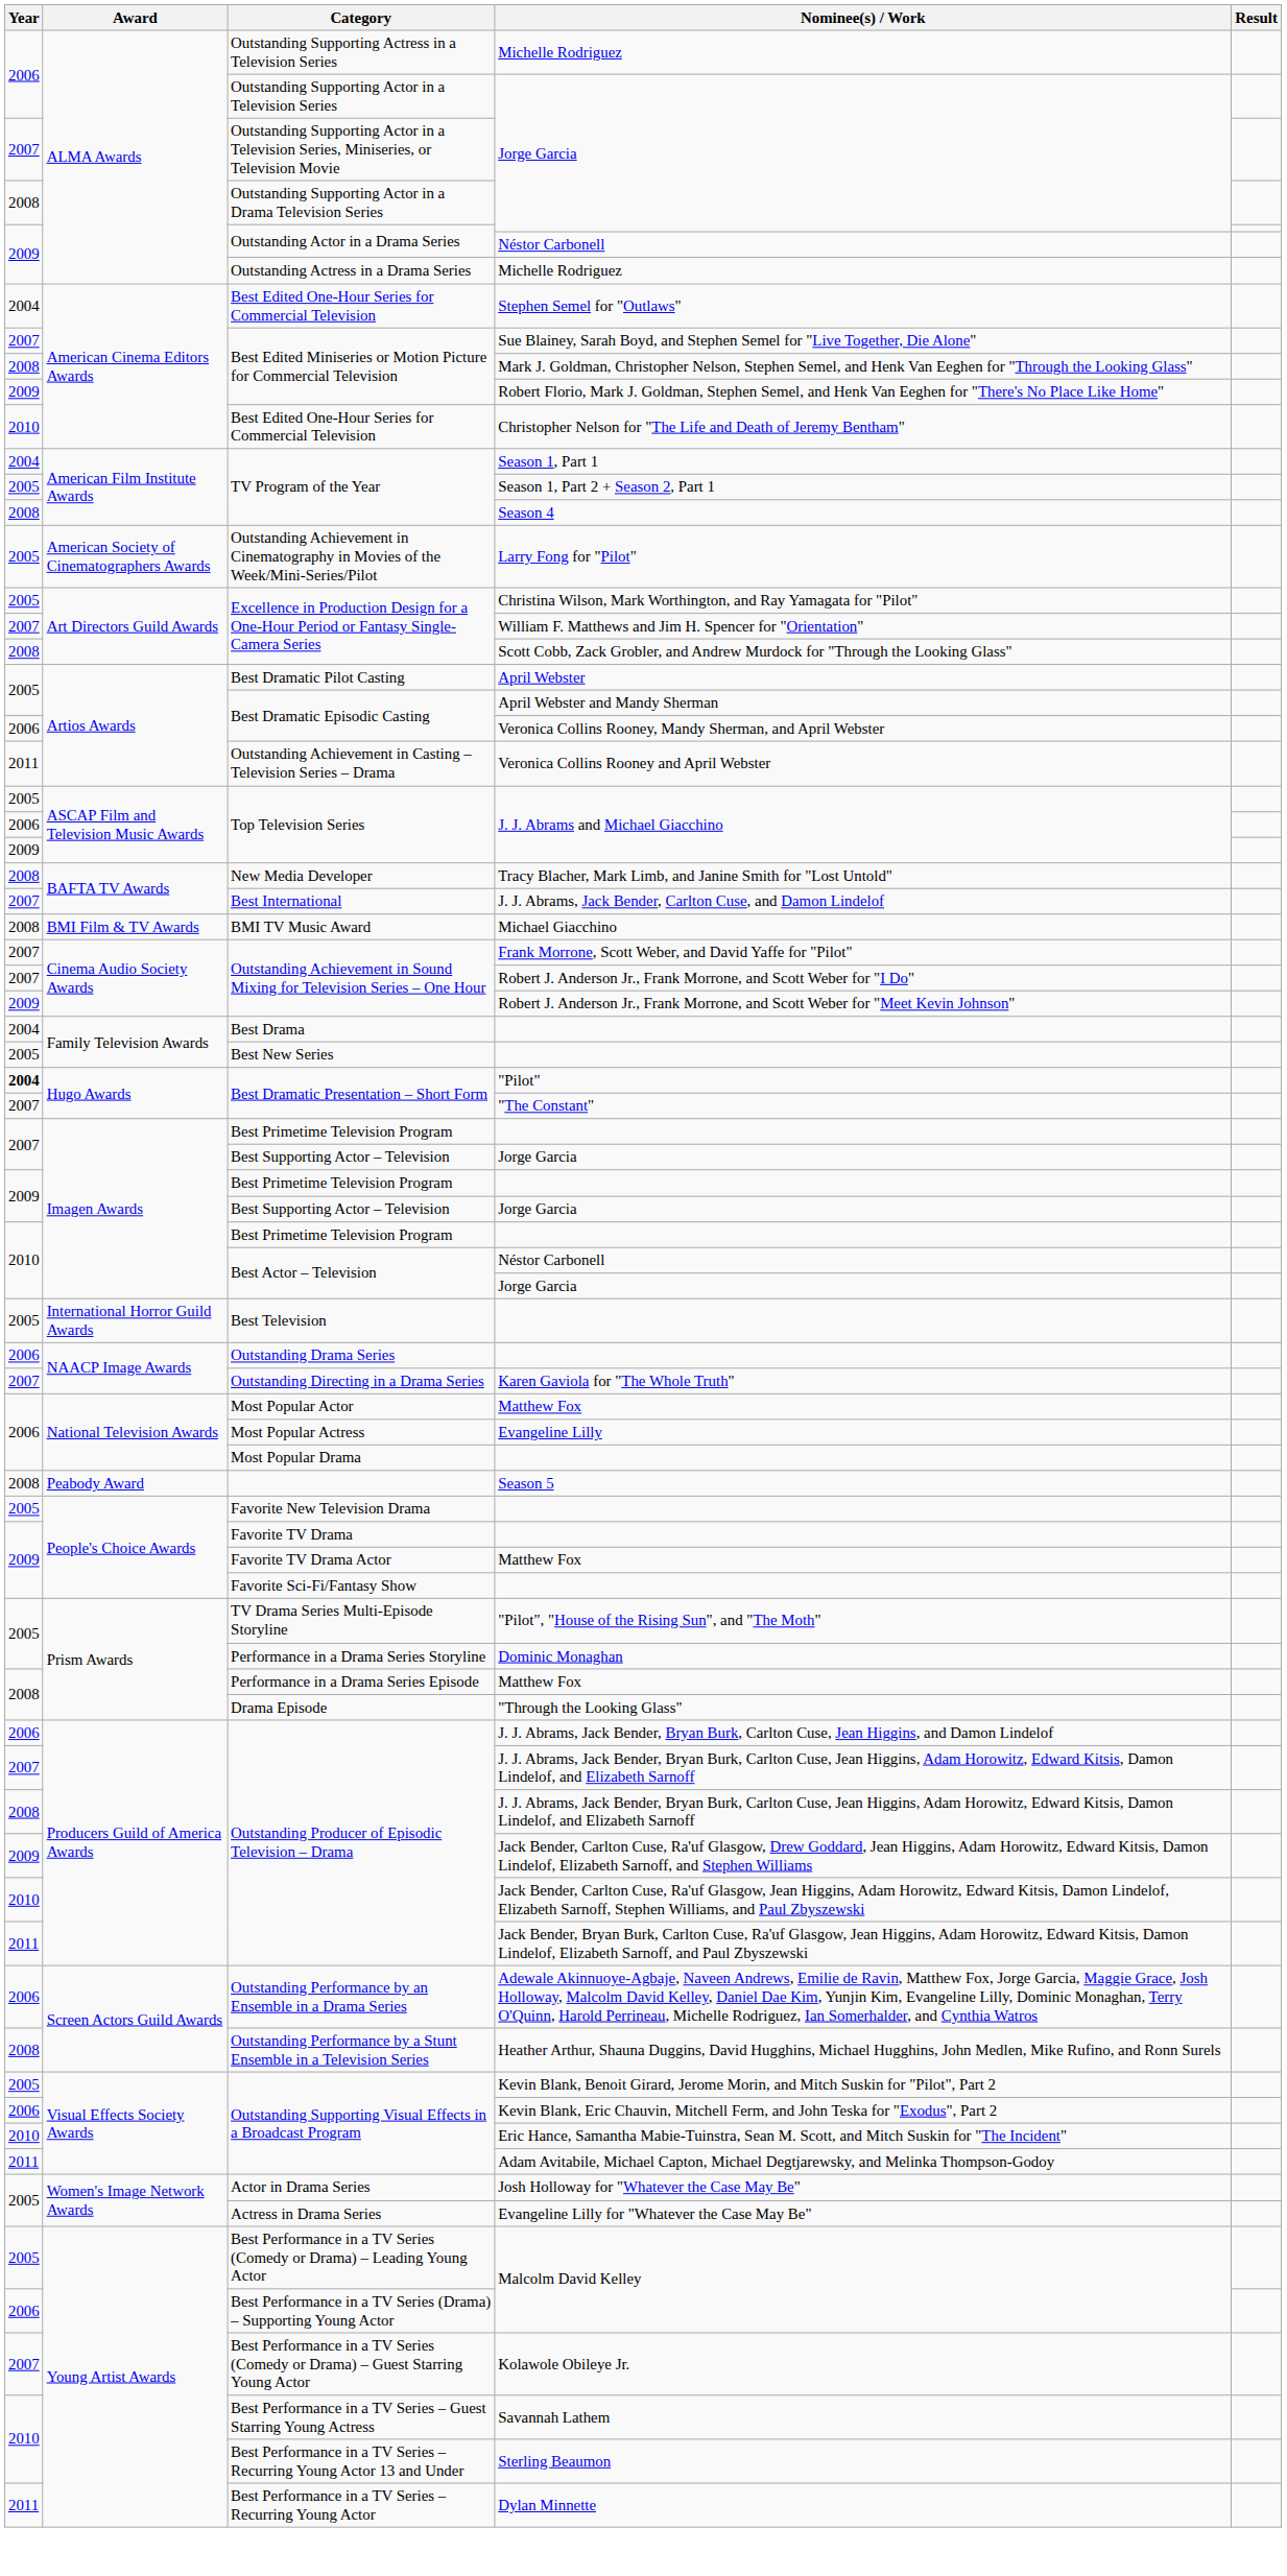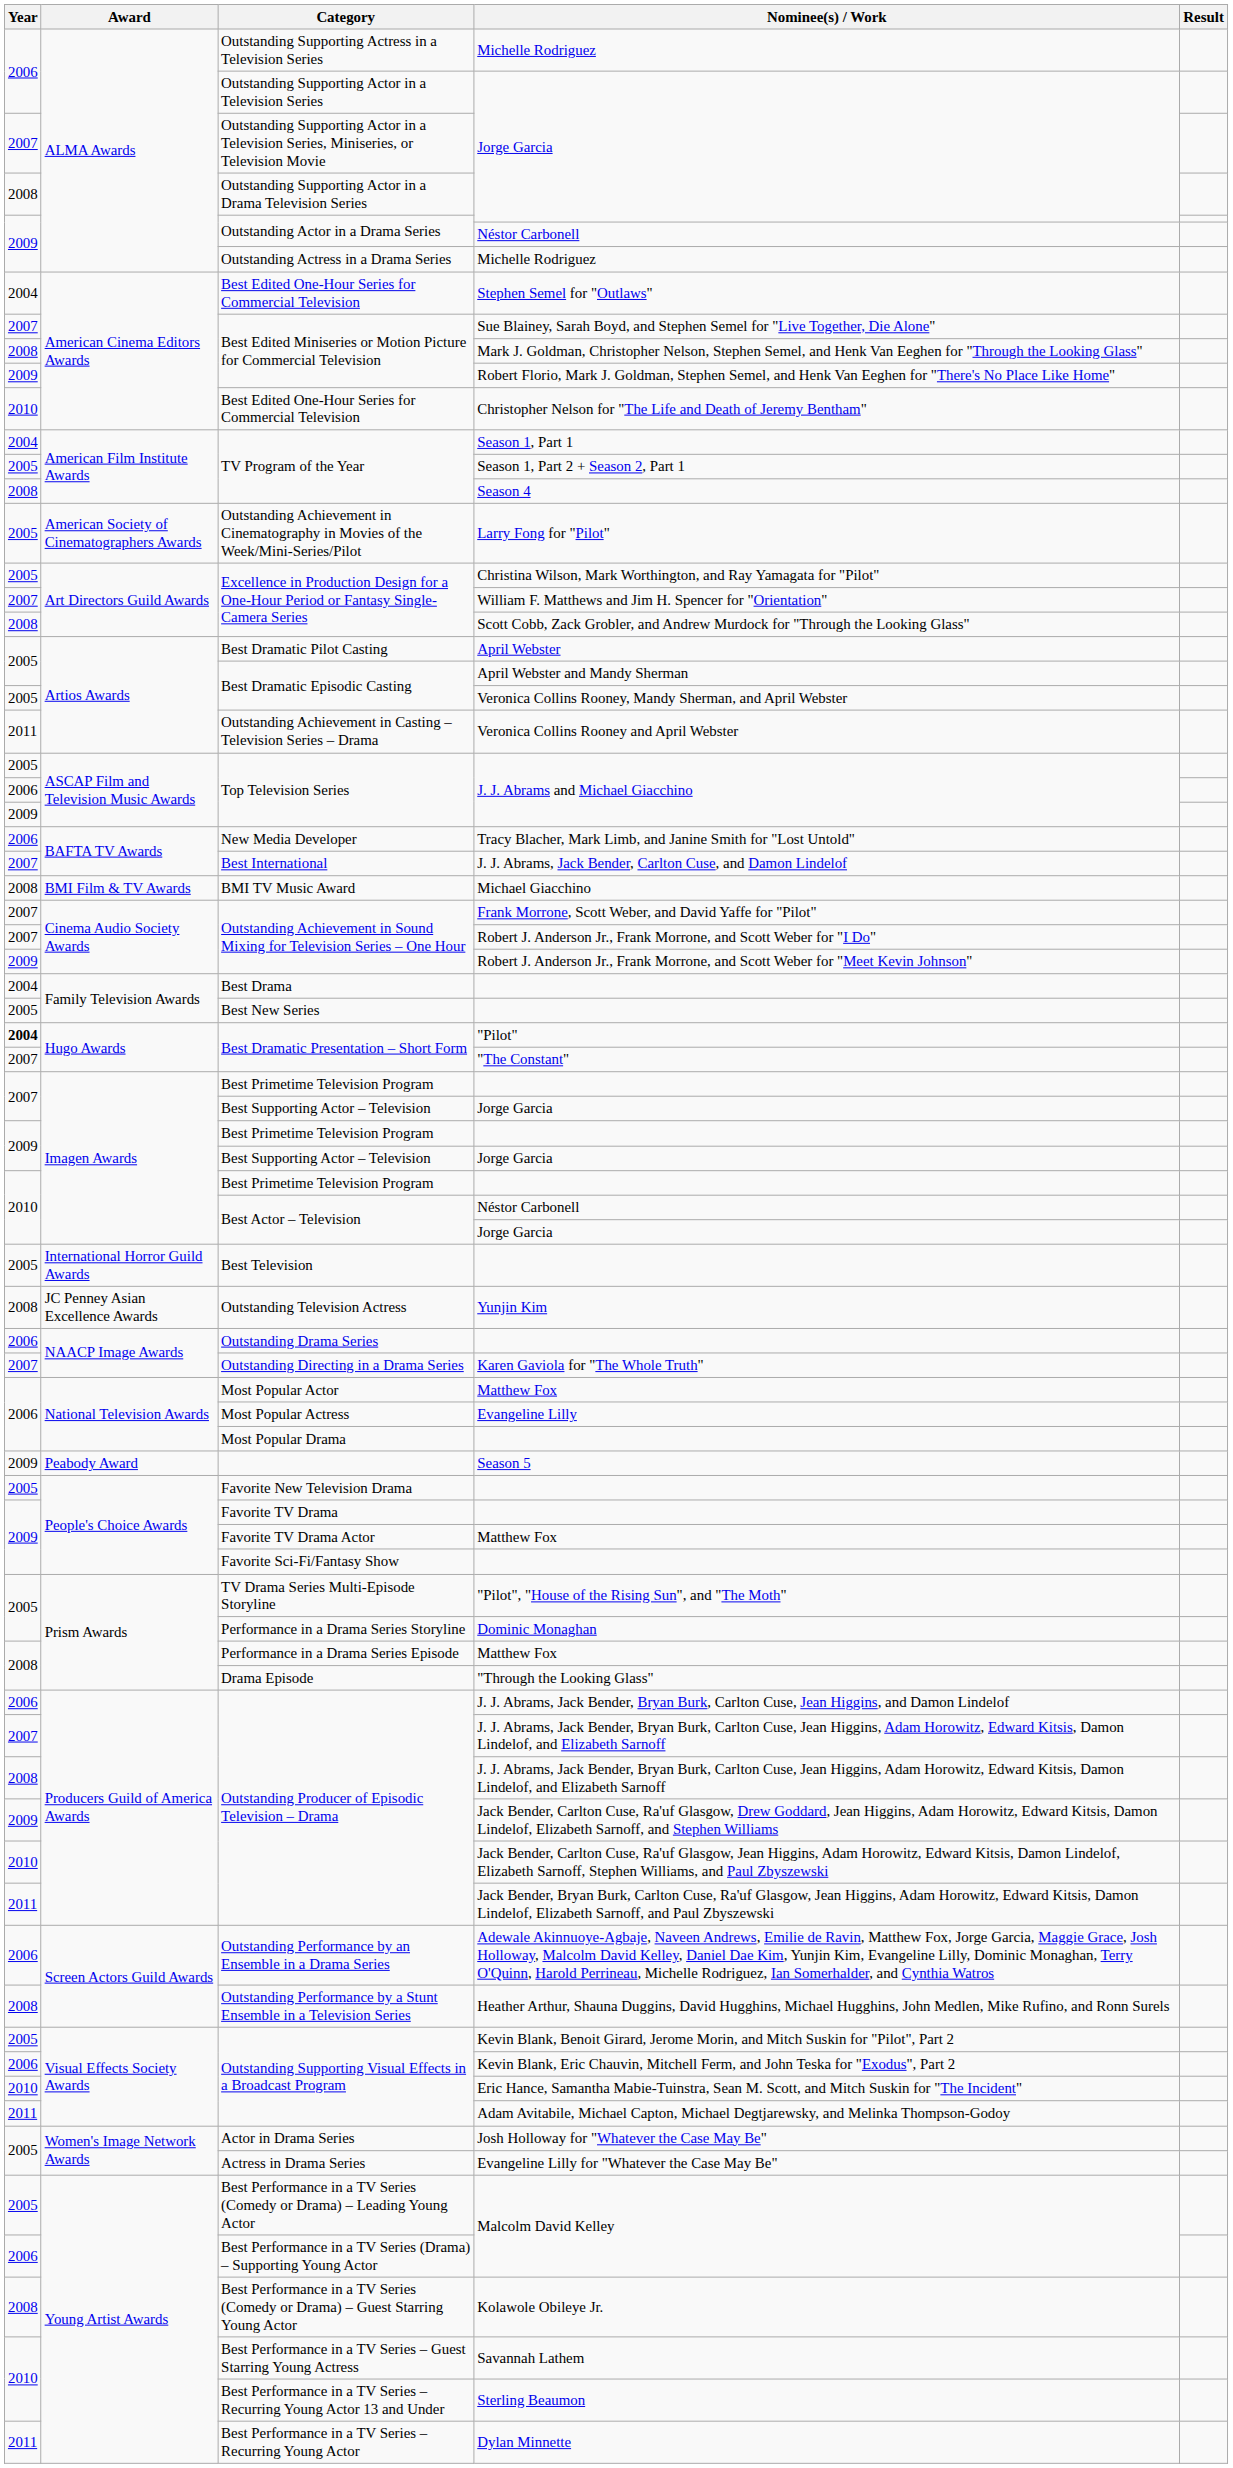Veronica Collins Rooney, Mandy Sherman, and April Webster | Year: 2006 -> 2005
Tracy Blacher, Mark Limb, and Janine Smith for "Lost Untold" | Year: 2008 -> 2006
+ row: 2008 | JC Penney Asian Excellence Awards | Outstanding Television Actress | Yunjin Kim
Season 5 | Year: 2008 -> 2009
Kolawole Obileye Jr. | Year: 2007 -> 2008
